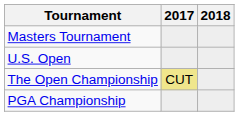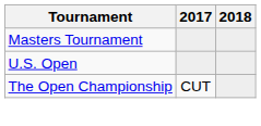The Open Championship | 2017: khaki background -> no background
- row: PGA Championship
